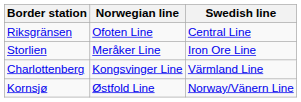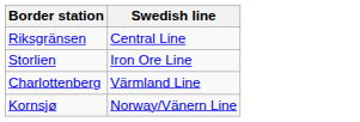- column: Norwegian line | Ofoten Line | Meråker Line | Kongsvinger Line | Østfold Line
